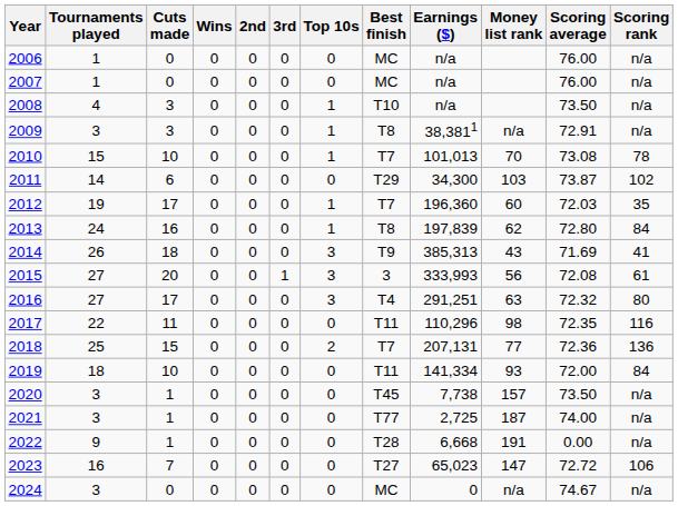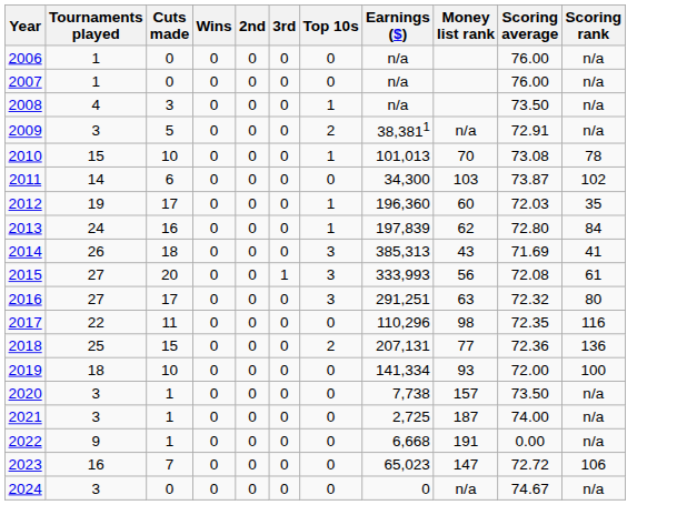- column: Best finish | MC | MC | T10 | T8 | T7 | T29 | T7 | T8 | T9 | 3 | T4 | T11 | T7 | T11 | T45 | T77 | T28 | T27 | MC
2009 | Cuts made: 3 -> 5
2009 | Top 10s: 1 -> 2
2019 | Scoring rank: 84 -> 100
